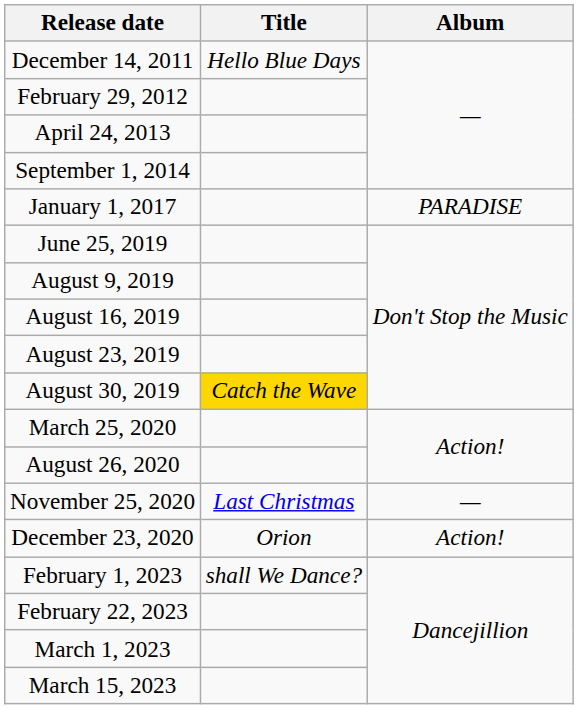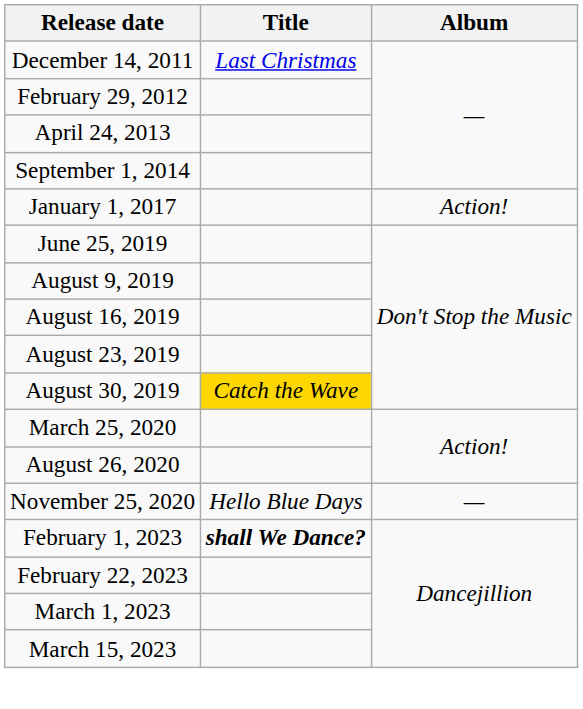December 14, 2011 | Title: Hello Blue Days -> Last Christmas
January 1, 2017 | Album: PARADISE -> Action!
November 25, 2020 | Title: Last Christmas -> Hello Blue Days
- row: December 23, 2020 | Orion | Action!
February 1, 2023 | Title: normal -> bold
